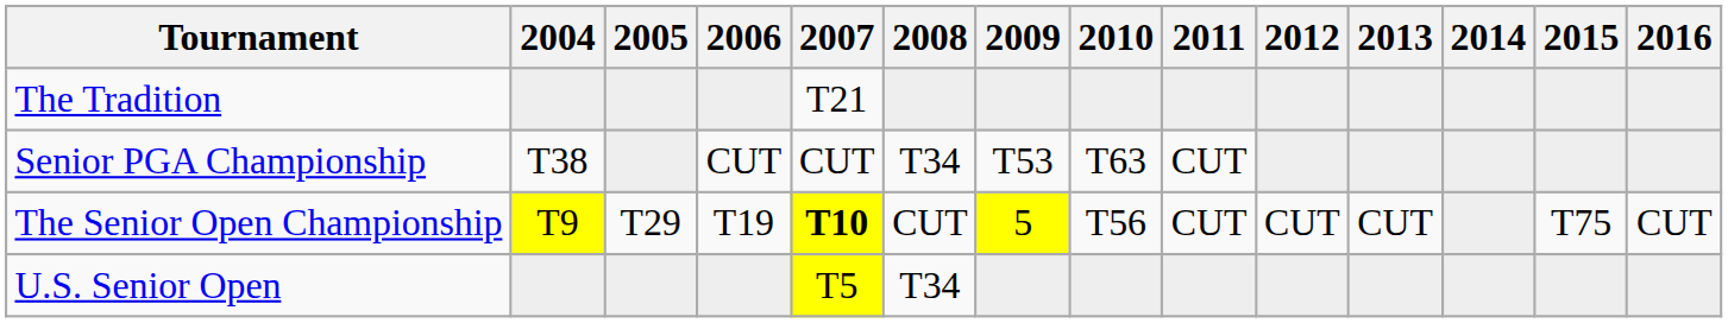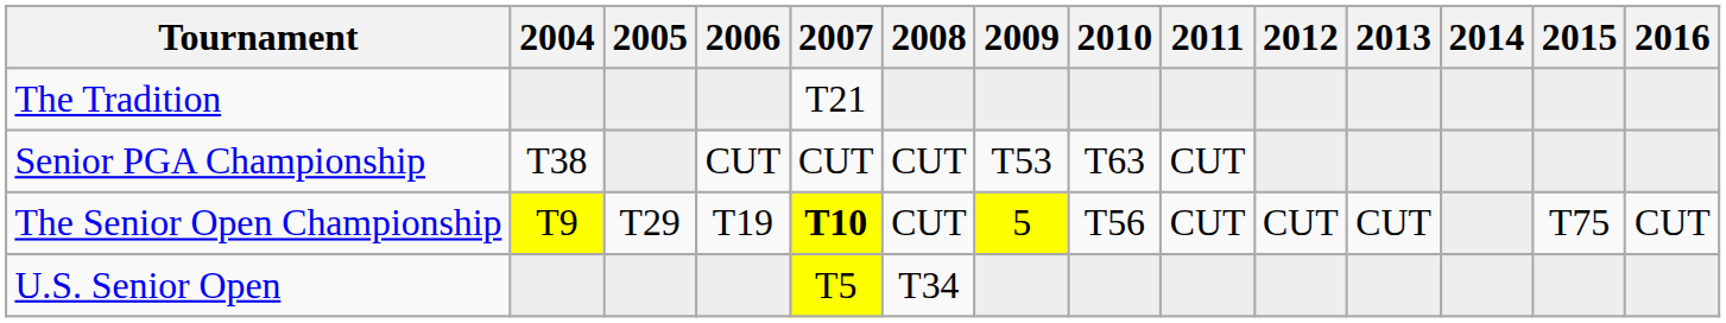Senior PGA Championship | 2008: T34 -> CUT
